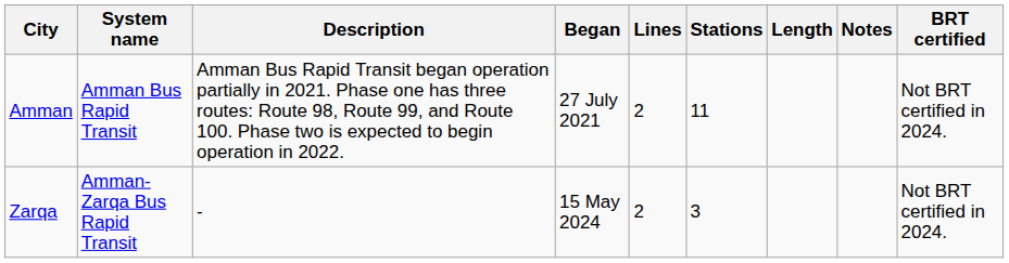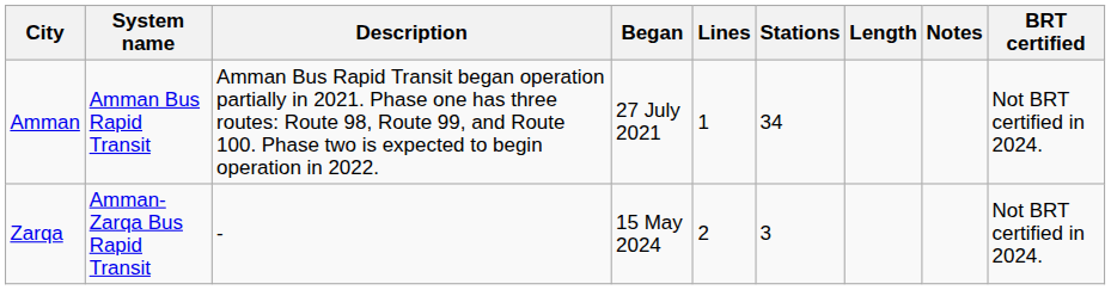Amman | Lines: 2 -> 1
Amman | Stations: 11 -> 34
